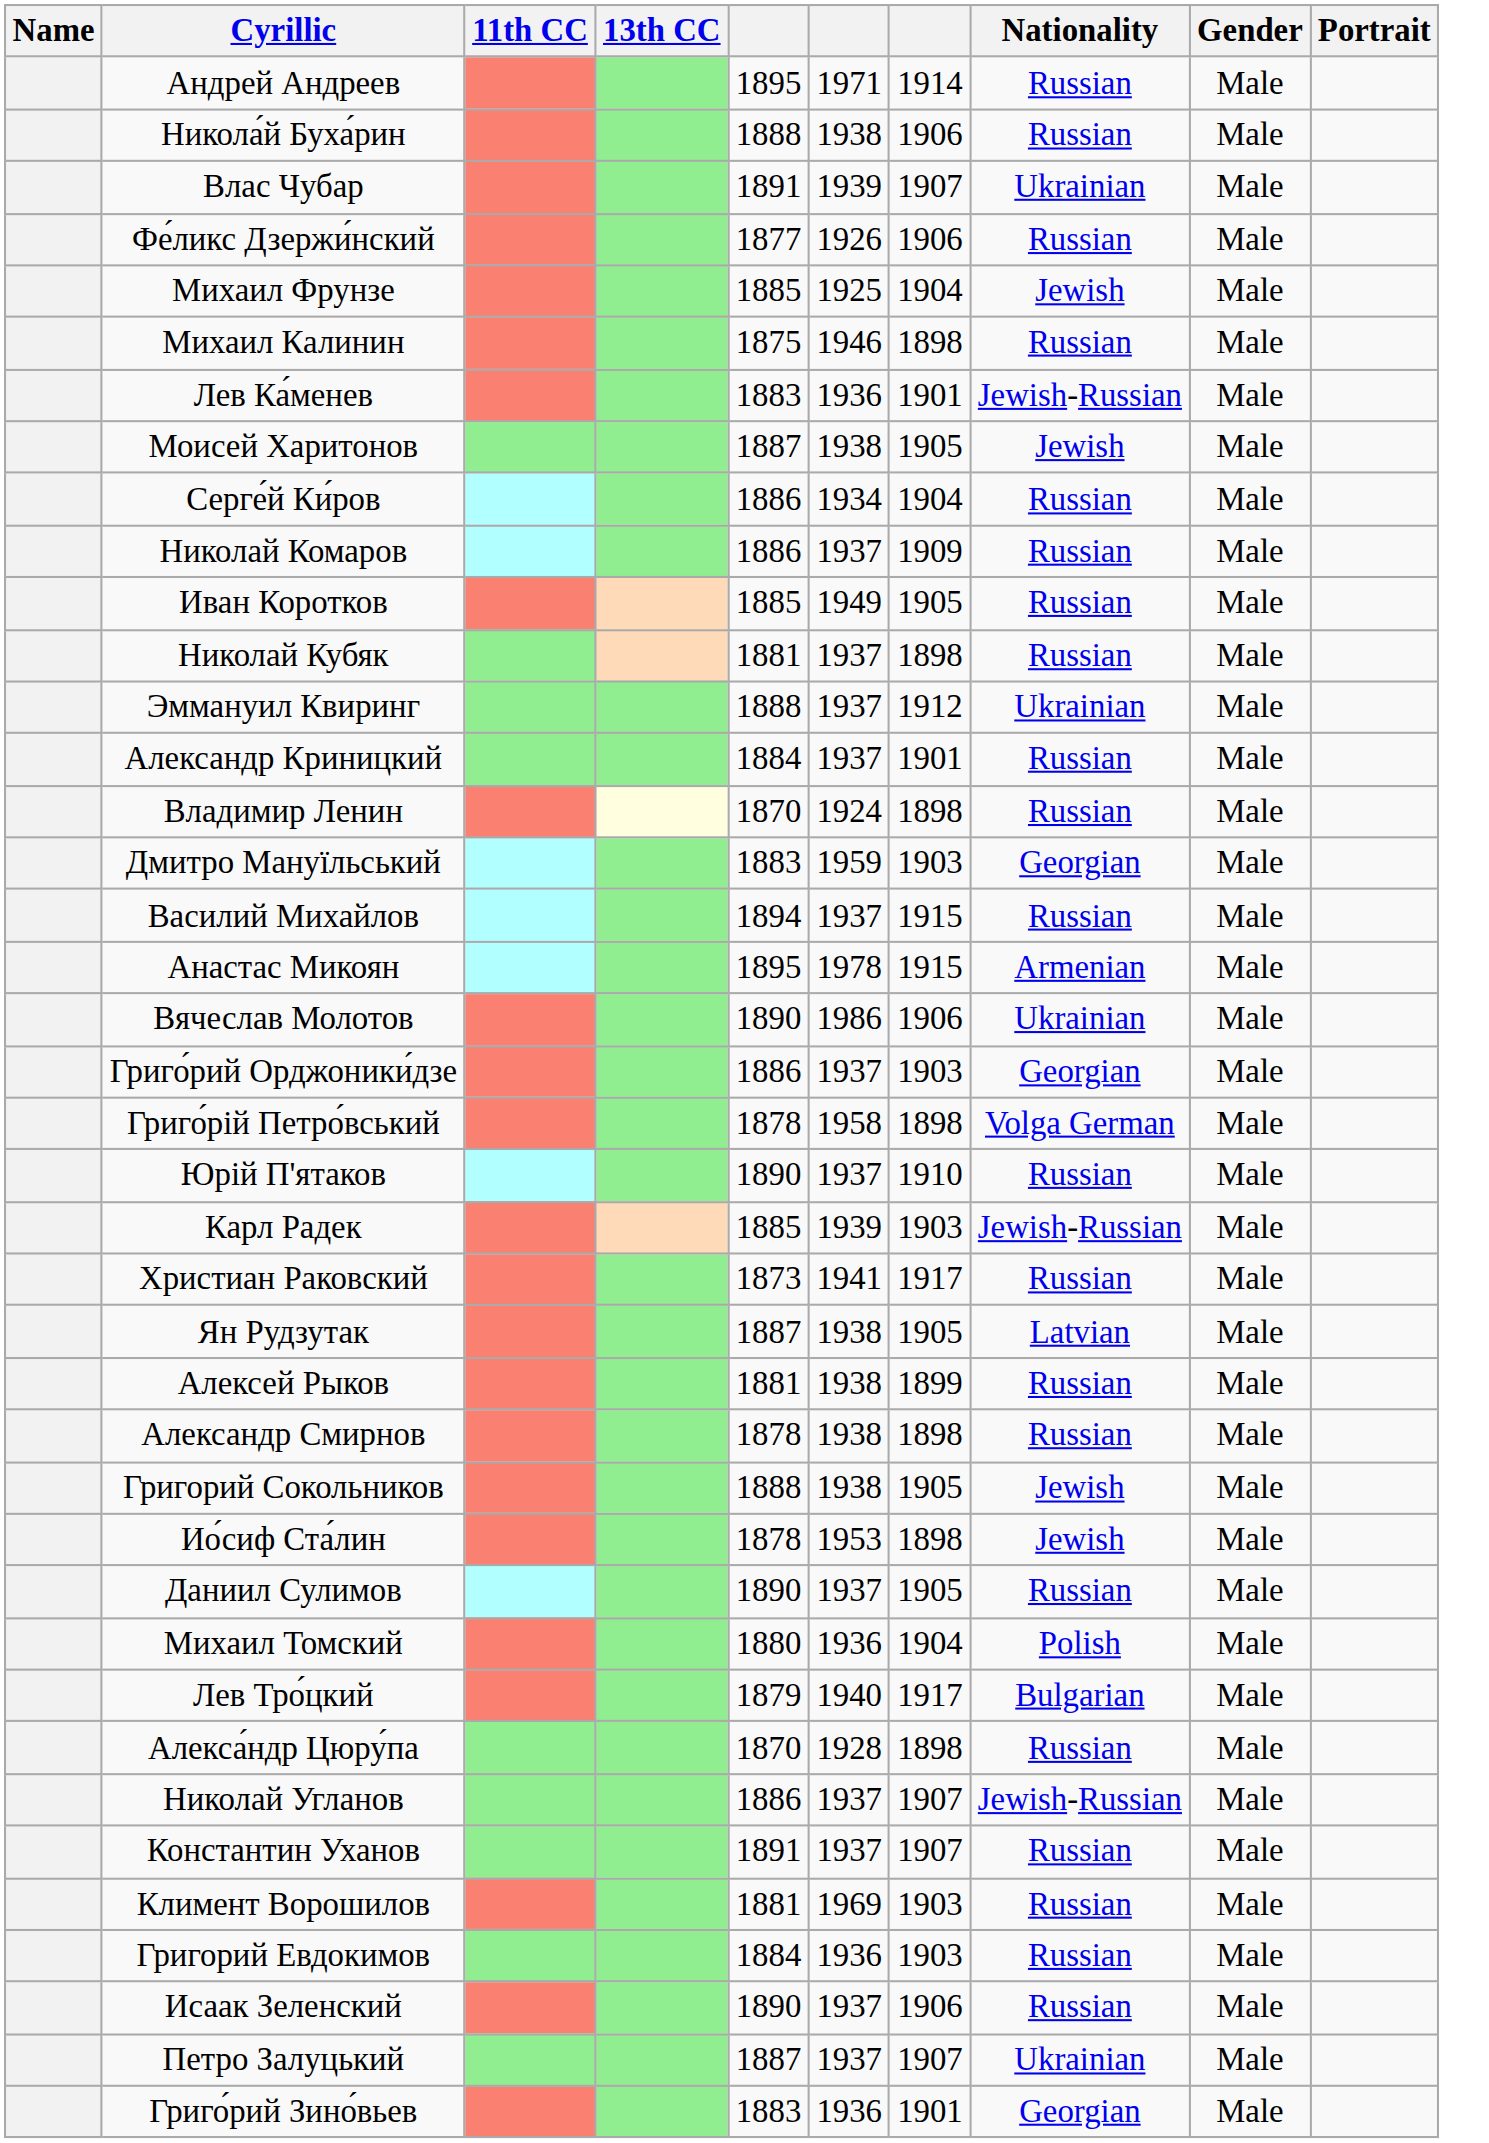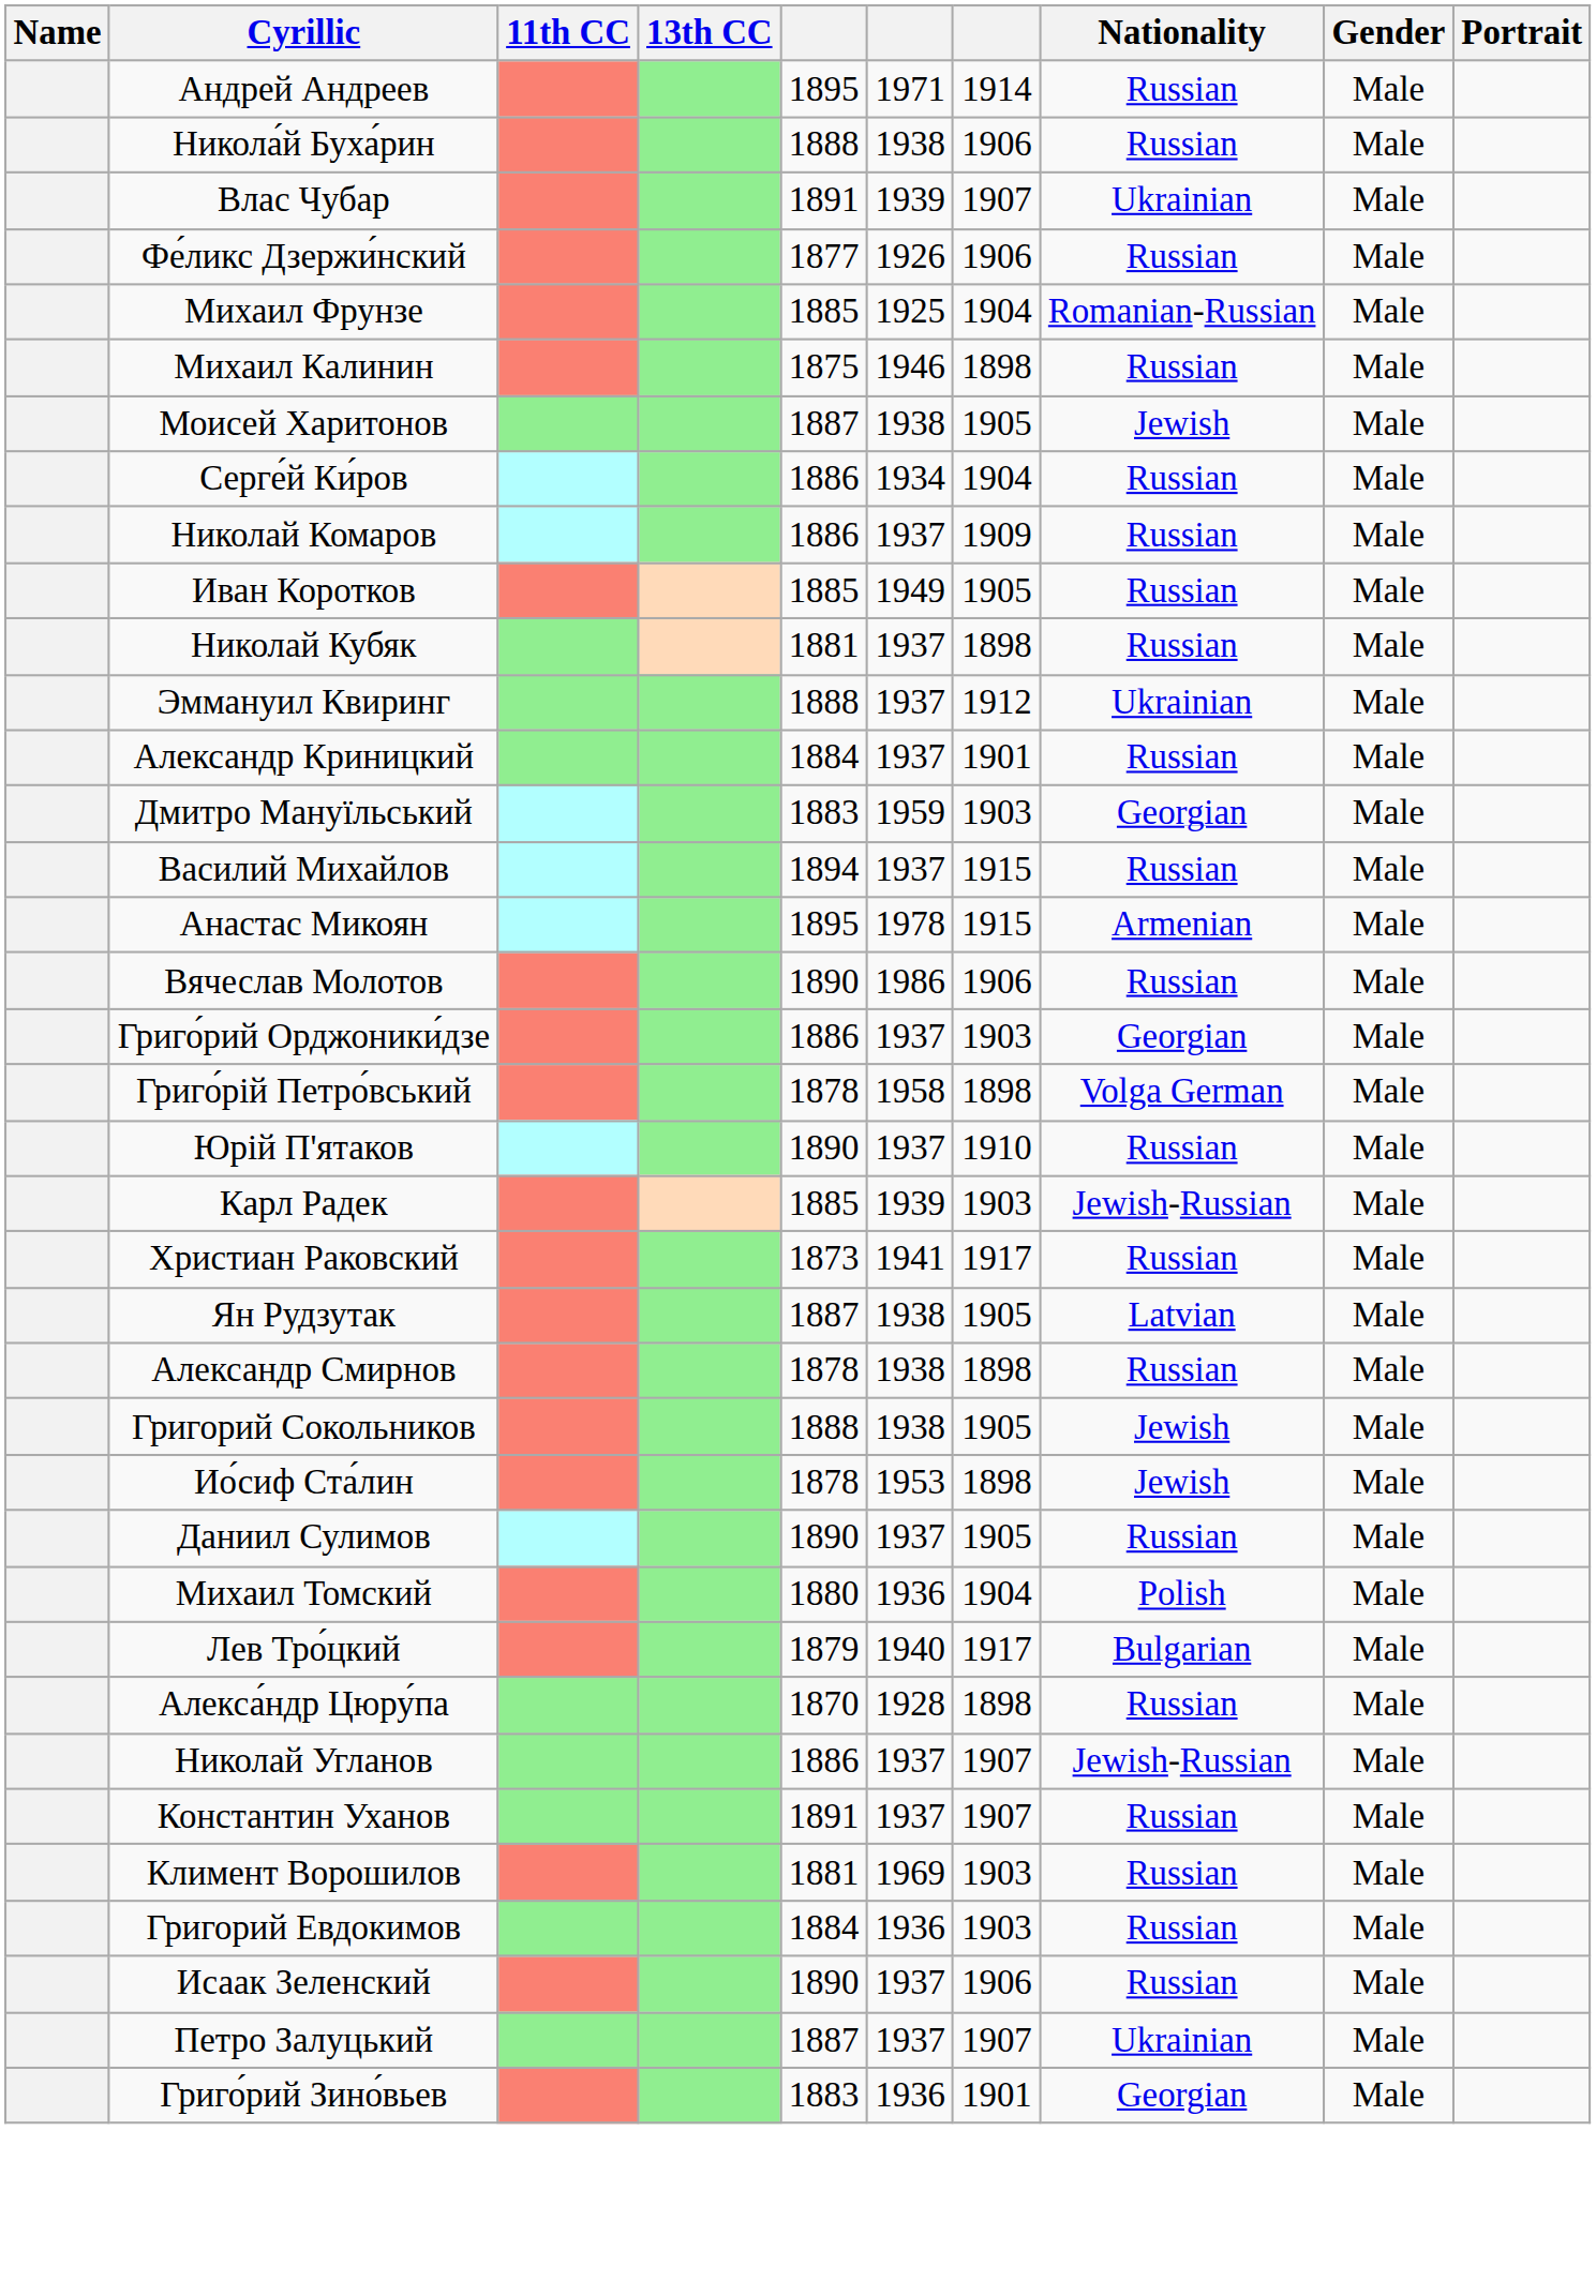Михаил Фрунзе | Nationality: Jewish -> Romanian-Russian
- row: Лев Ка́менев | 1883 | 1936 | 1901 | Jewish-Russian | Male
- row: Владимир Ленин | 1870 | 1924 | 1898 | Russian | Male
Вячеслав Молотов | Nationality: Ukrainian -> Russian
- row: Алексей Рыков | 1881 | 1938 | 1899 | Russian | Male
